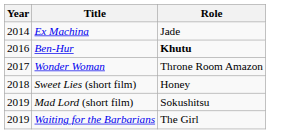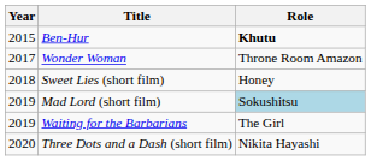- row: 2014 | Ex Machina | Jade
Ben-Hur | Year: 2016 -> 2015
Mad Lord (short film) | Role: no background -> lightblue background
+ row: 2020 | Three Dots and a Dash (short film) | Nikita Hayashi
